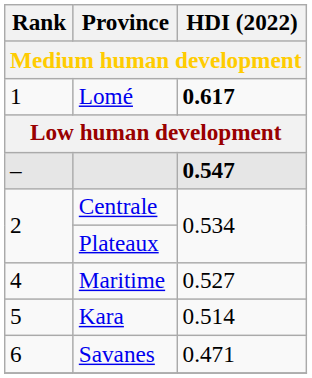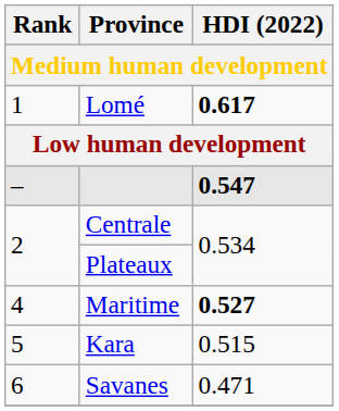Maritime | HDI (2022): normal -> bold
Kara | HDI (2022): 0.514 -> 0.515
